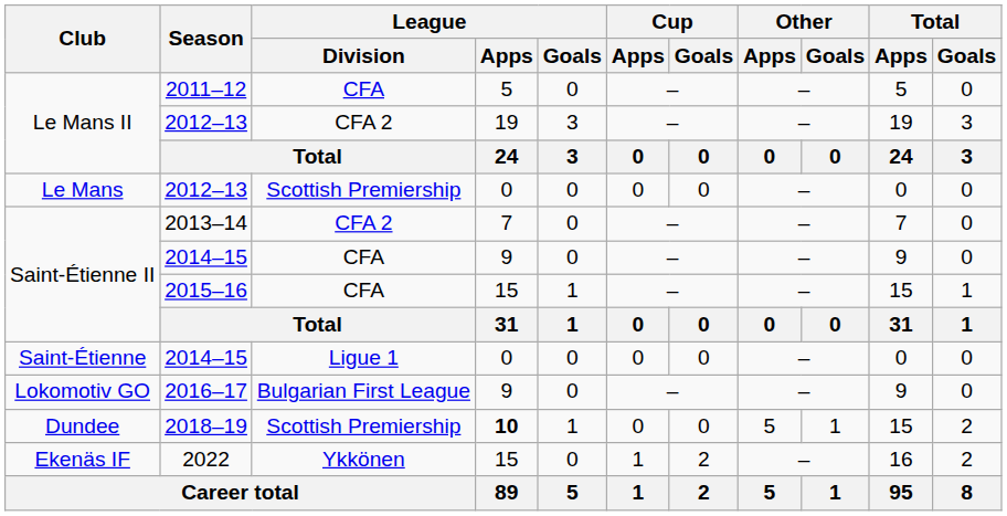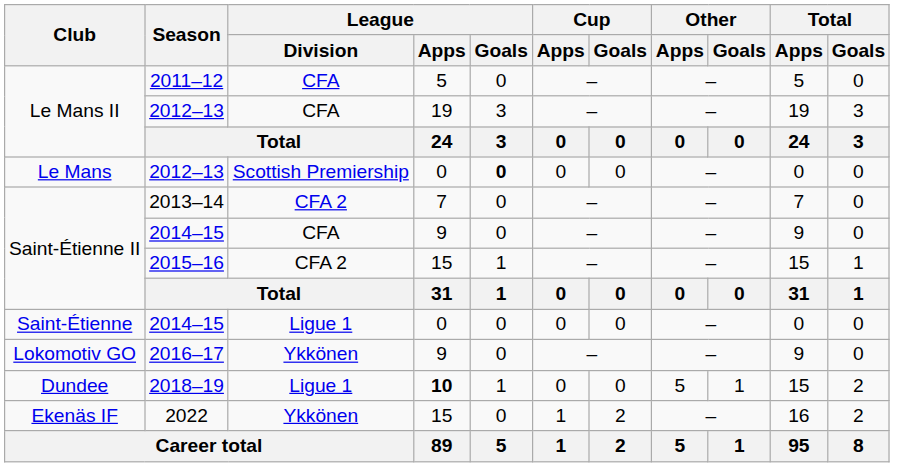Le Mans II / 2012–13 | League / Division: CFA 2 -> CFA
Le Mans / 2012–13 | League / Goals: normal -> bold
2015–16 | League / Division: CFA -> CFA 2
2016–17 | League / Division: Bulgarian First League -> Ykkönen
2018–19 | League / Division: Scottish Premiership -> Ligue 1
